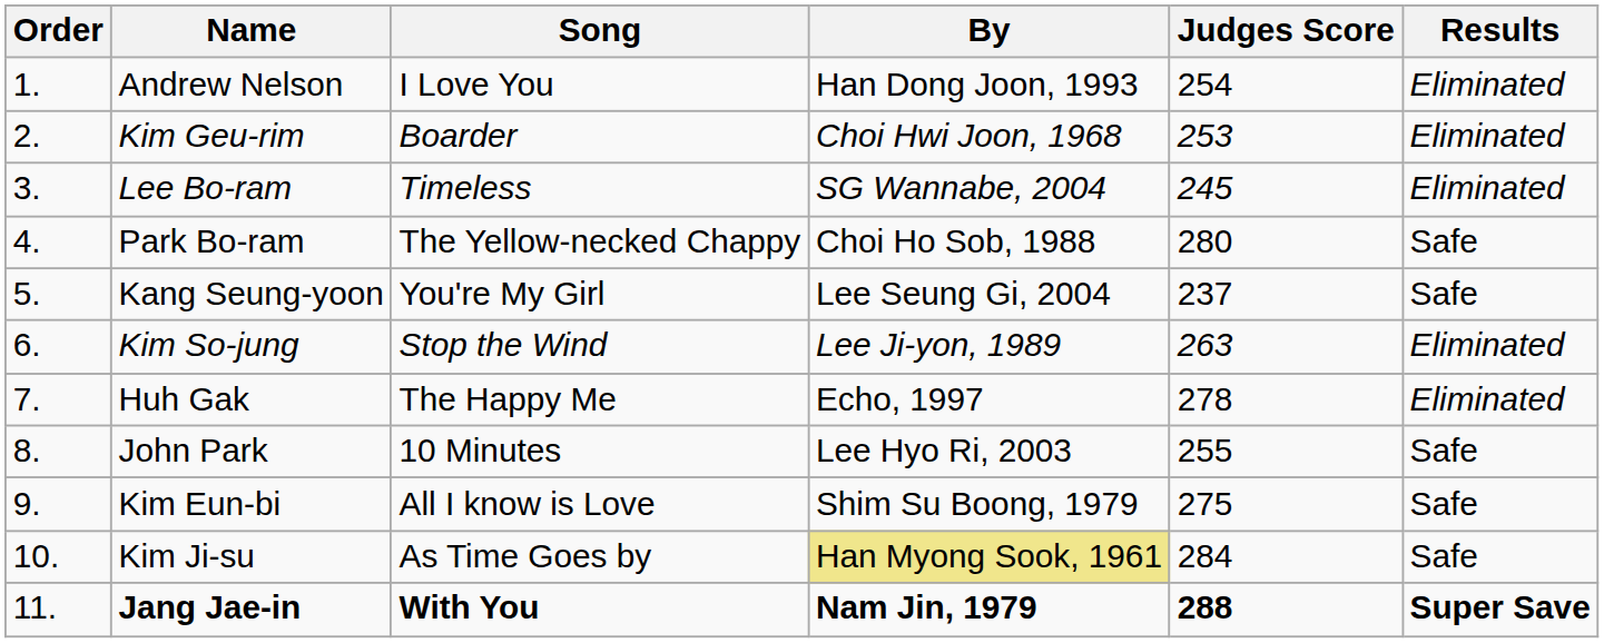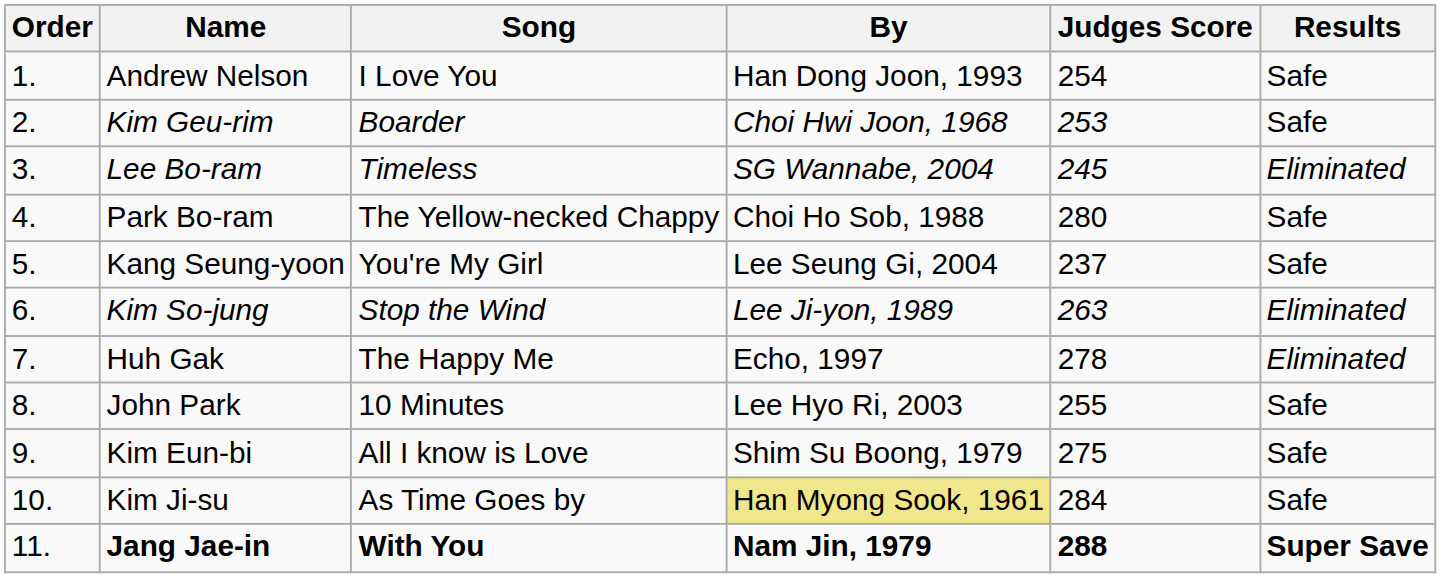Andrew Nelson | Results: Eliminated -> Safe
Kim Geu-rim | Results: Eliminated -> Safe
